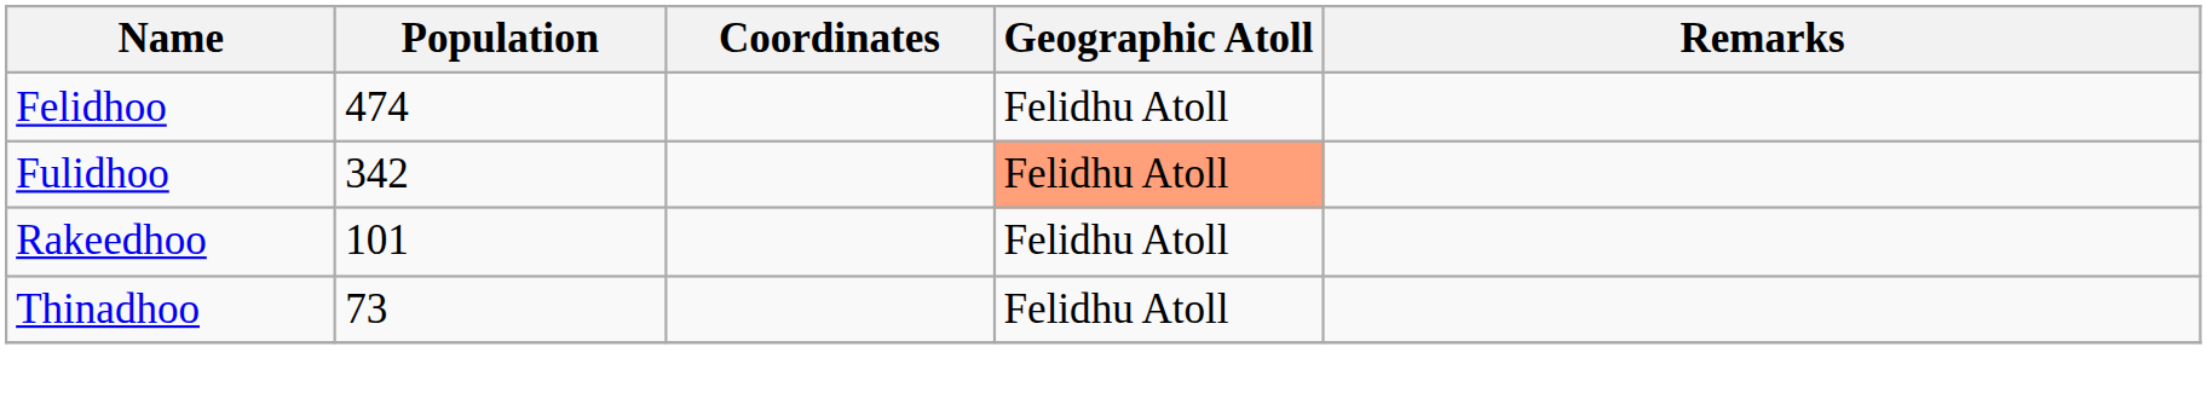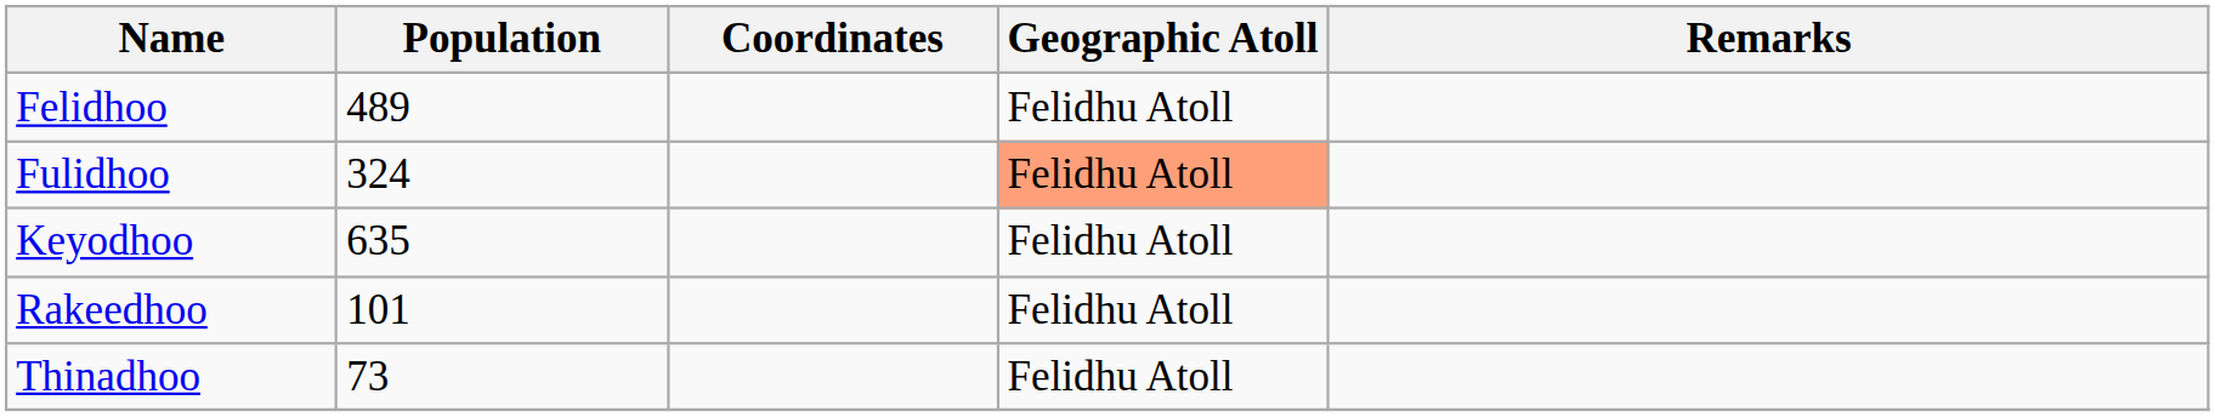Felidhoo | Population: 474 -> 489
Fulidhoo | Population: 342 -> 324
+ row: Keyodhoo | 635 | Felidhu Atoll
